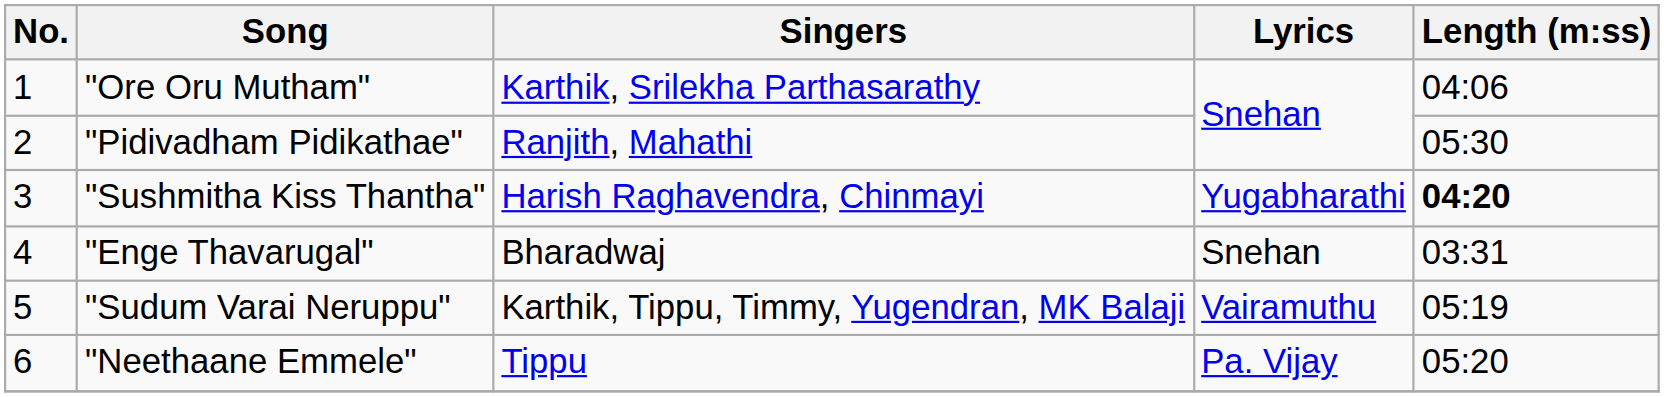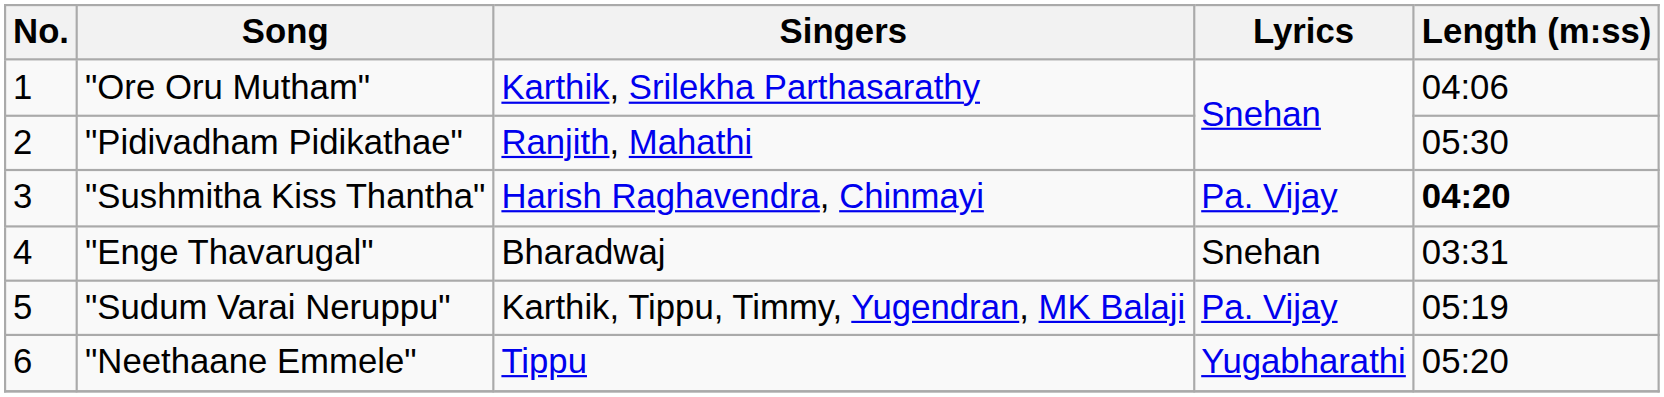"Sushmitha Kiss Thantha" | Lyrics: Yugabharathi -> Pa. Vijay
"Sudum Varai Neruppu" | Lyrics: Vairamuthu -> Pa. Vijay
"Neethaane Emmele" | Lyrics: Pa. Vijay -> Yugabharathi
